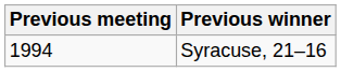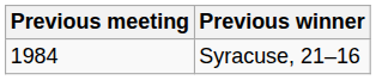Syracuse, 21–16 | Previous meeting: 1994 -> 1984
